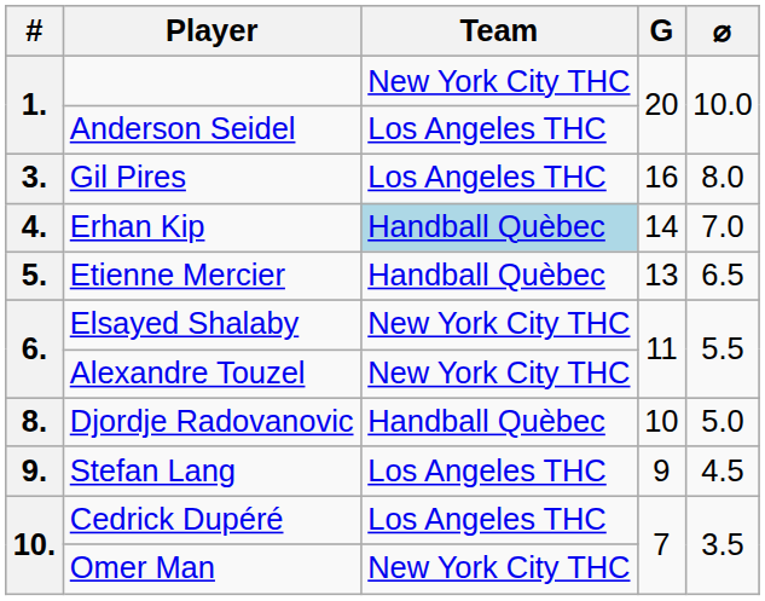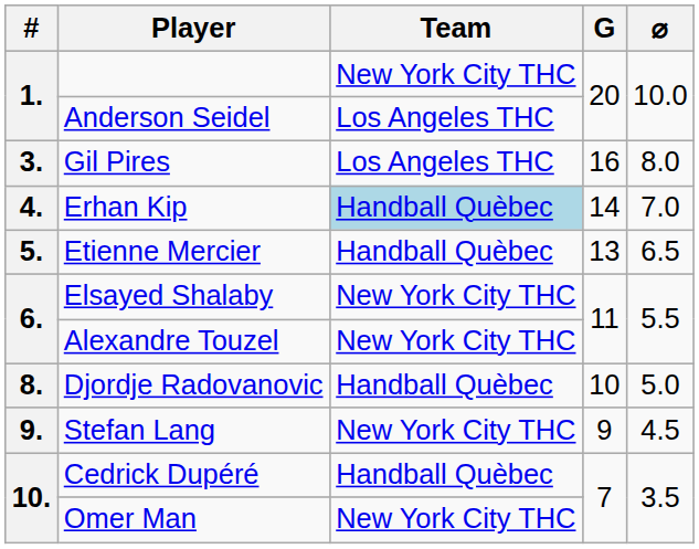Stefan Lang | Team: Los Angeles THC -> New York City THC
Cedrick Dupéré | Team: Los Angeles THC -> Handball Quèbec
